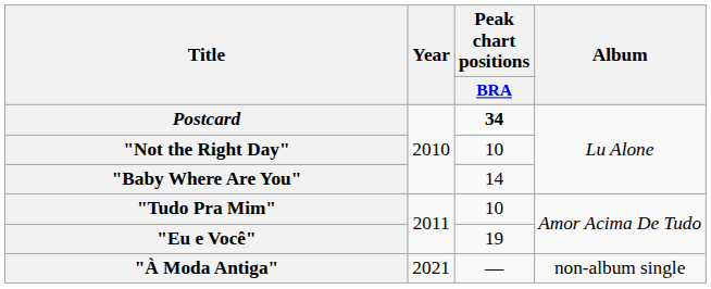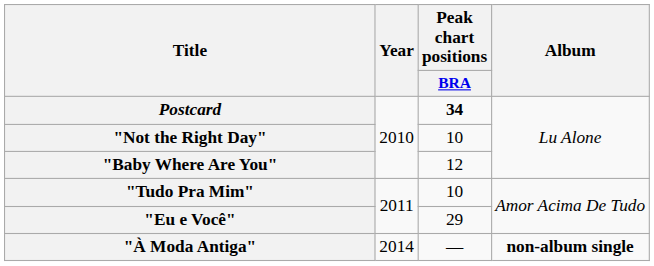"Baby Where Are You" | Peak chart positions / BRA: 14 -> 12
"Eu e Você" | Peak chart positions / BRA: 19 -> 29
"À Moda Antiga" | Year: 2021 -> 2014
"À Moda Antiga" | Album: normal -> bold
